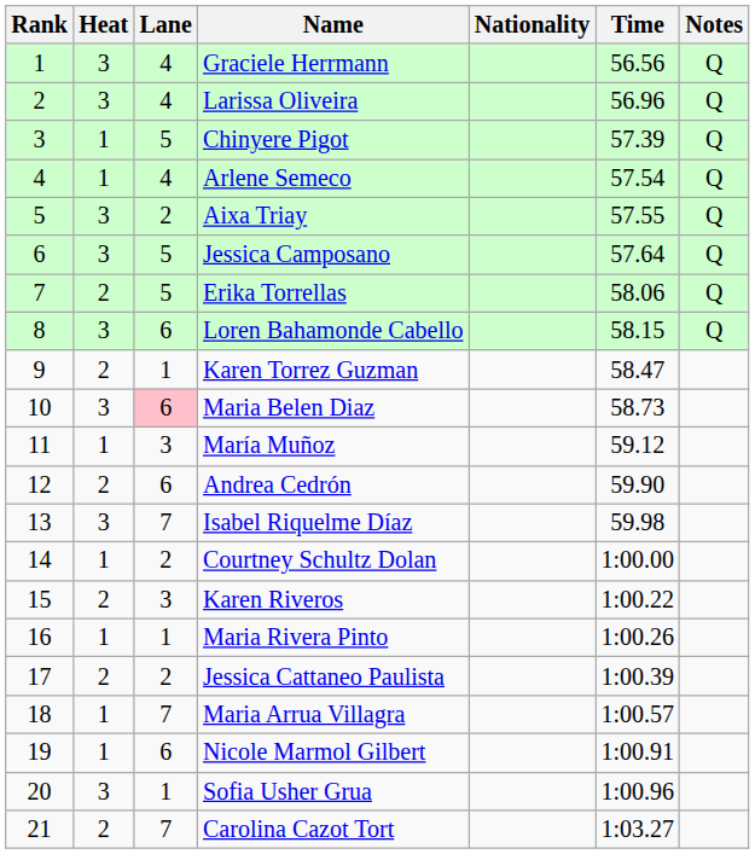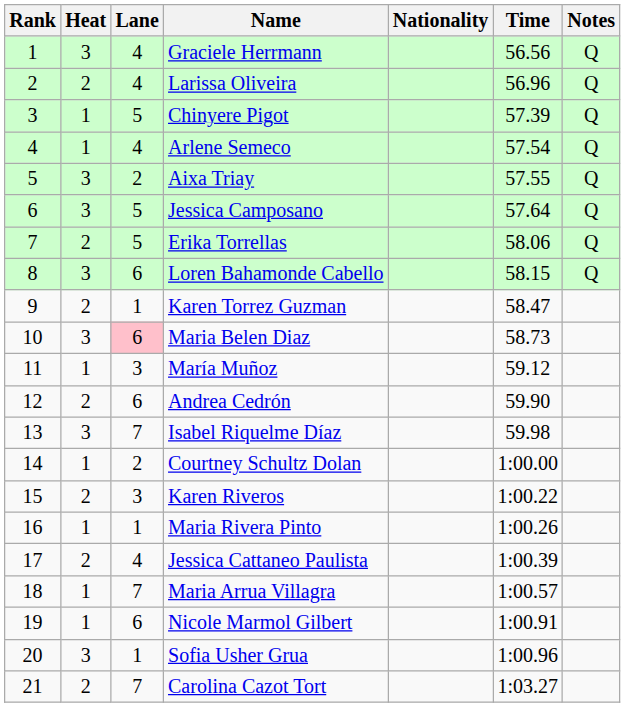Larissa Oliveira | Heat: 3 -> 2
Jessica Cattaneo Paulista | Lane: 2 -> 4
